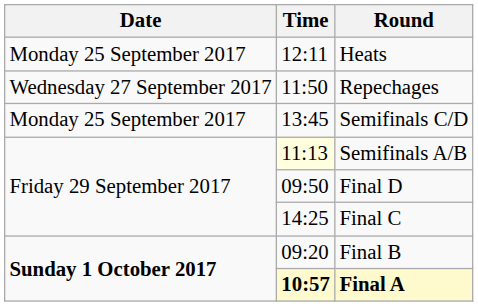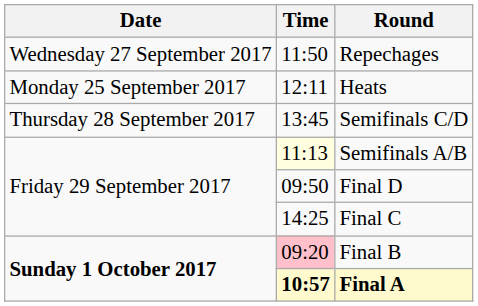rows swapped: Heats <-> Repechages
Semifinals C/D | Date: Monday 25 September 2017 -> Thursday 28 September 2017
Final B | Time: no background -> pink background
